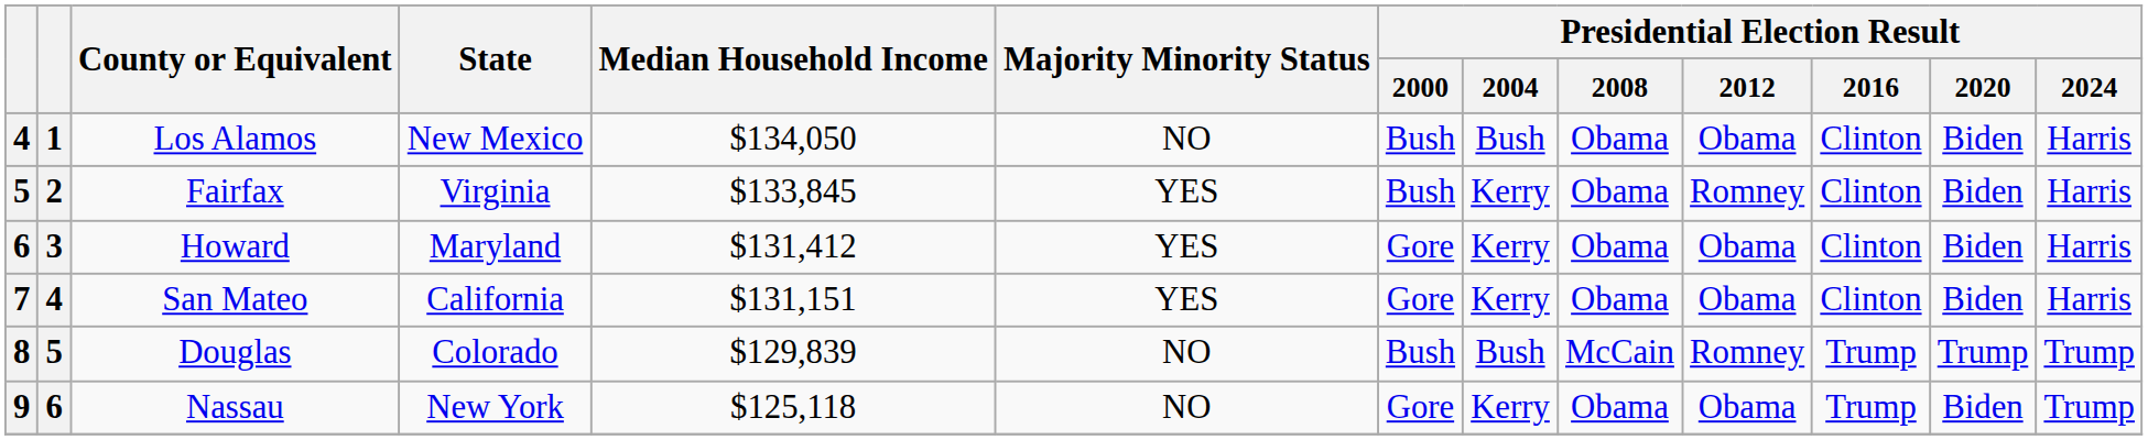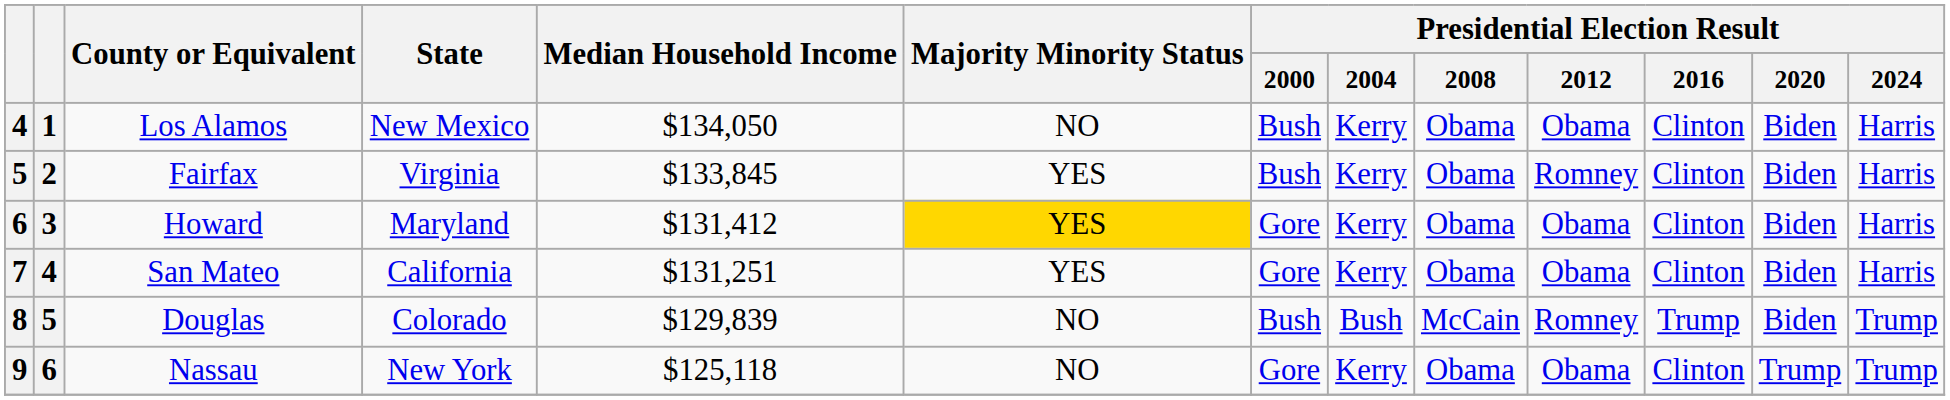Los Alamos | Presidential Election Result / 2004: Bush -> Kerry
Howard | Majority Minority Status: no background -> gold background
San Mateo | Median Household Income: $131,151 -> $131,251
Douglas | Presidential Election Result / 2020: Trump -> Biden
Nassau | Presidential Election Result / 2016: Trump -> Clinton
Nassau | Presidential Election Result / 2020: Biden -> Trump
